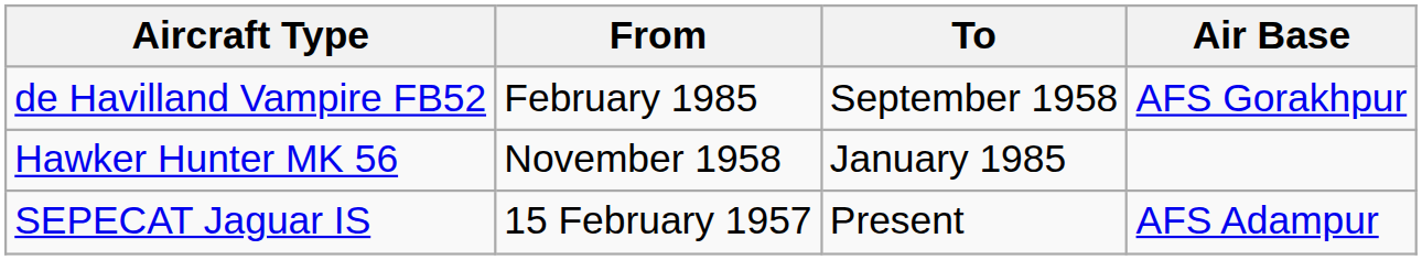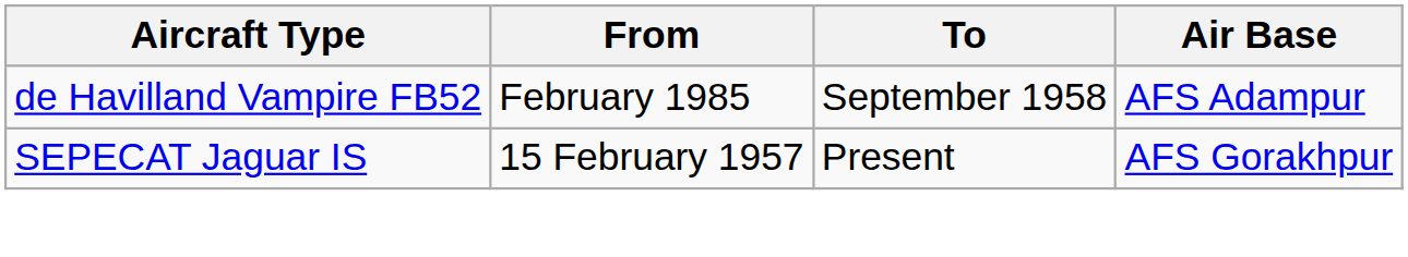de Havilland Vampire FB52 | Air Base: AFS Gorakhpur -> AFS Adampur
- row: Hawker Hunter MK 56 | November 1958 | January 1985
SEPECAT Jaguar IS | Air Base: AFS Adampur -> AFS Gorakhpur
